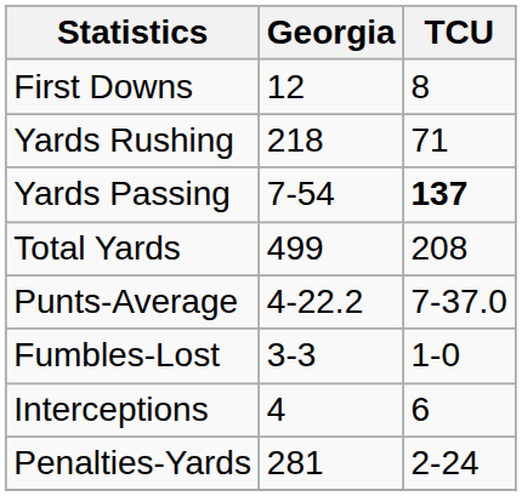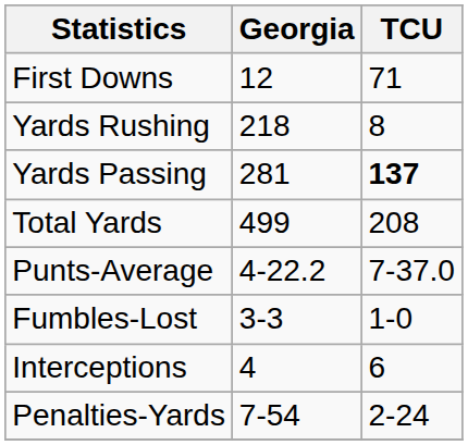First Downs | TCU: 8 -> 71
Yards Rushing | TCU: 71 -> 8
Yards Passing | Georgia: 7-54 -> 281
Penalties-Yards | Georgia: 281 -> 7-54
